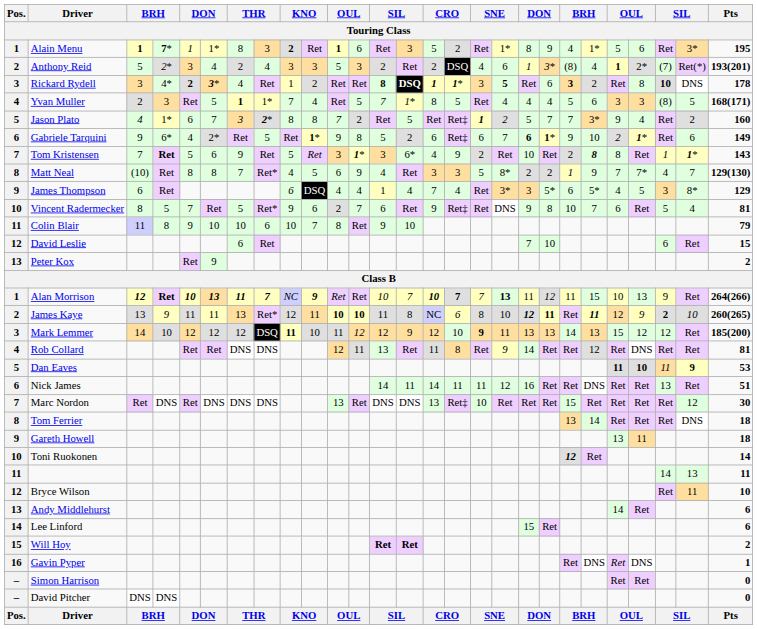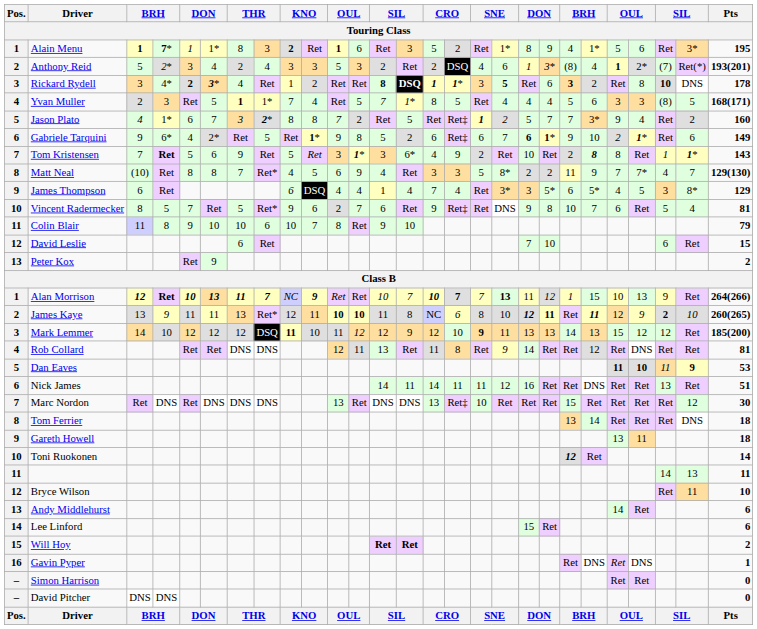Matt Neal | column 21: 1 -> 11
Alan Morrison | column 21: 11 -> 1
